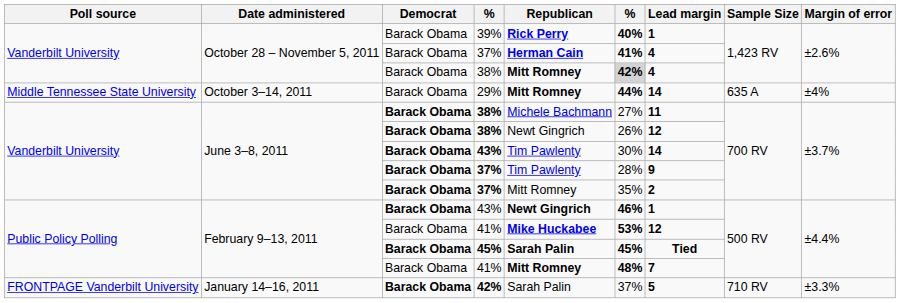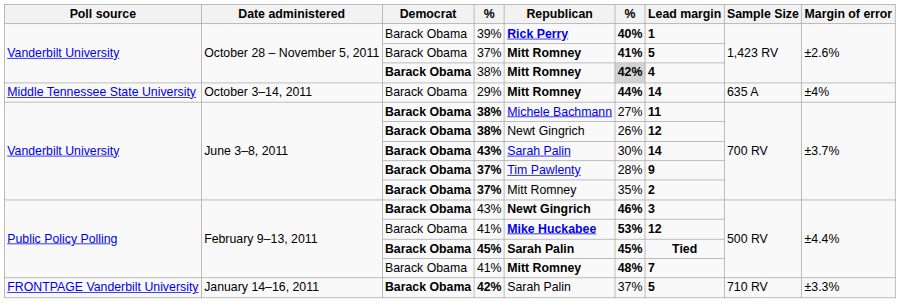October 28 – November 5, 2011 / 37% | Republican: Herman Cain -> Mitt Romney
October 28 – November 5, 2011 / 37% | Lead margin: 4 -> 5
October 28 – November 5, 2011 / 38% | Democrat: normal -> bold
June 3–8, 2011 / 43% | Republican: Tim Pawlenty -> Sarah Palin
February 9–13, 2011 / 43% | Lead margin: 1 -> 3
